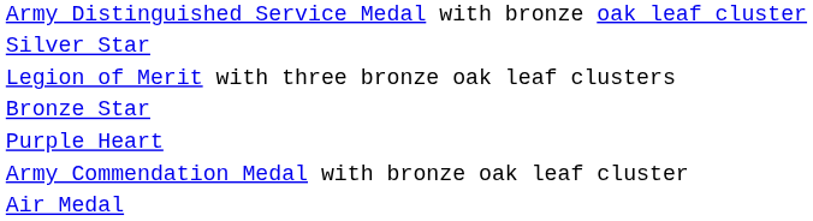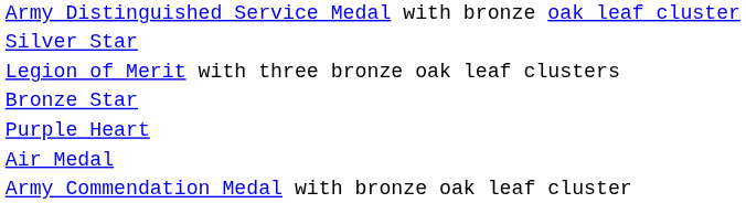rows swapped: Air Medal <-> Army Commendation Medal with bronze oak leaf cluster
